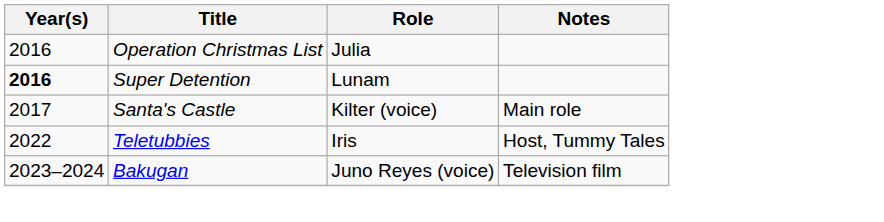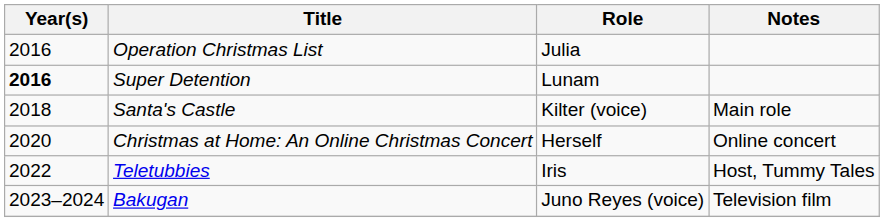Santa's Castle | Year(s): 2017 -> 2018
+ row: 2020 | Christmas at Home: An Online Christmas Concert | Herself | Online concert
